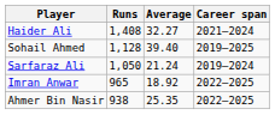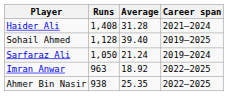Haider Ali | Average: 32.27 -> 31.28
Imran Anwar | Runs: 965 -> 963
